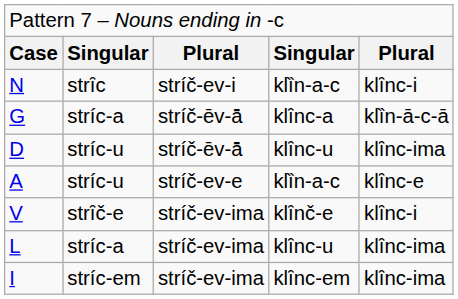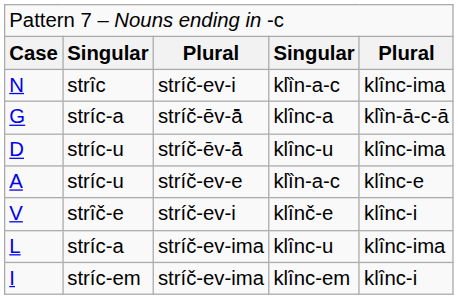N | column 5: klȋnc-i -> klȋnc-ima
V | column 3: stríč-ev-ima -> stríč-ev-i
I | column 5: klȋnc-ima -> klȋnc-i
